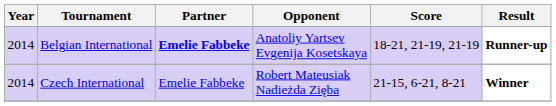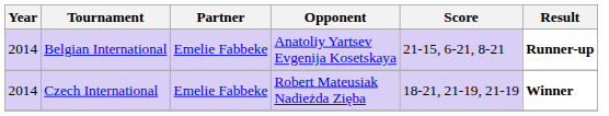Belgian International | Partner: bold -> normal
Belgian International | Score: 18-21, 21-19, 21-19 -> 21-15, 6-21, 8-21
Czech International | Score: 21-15, 6-21, 8-21 -> 18-21, 21-19, 21-19
